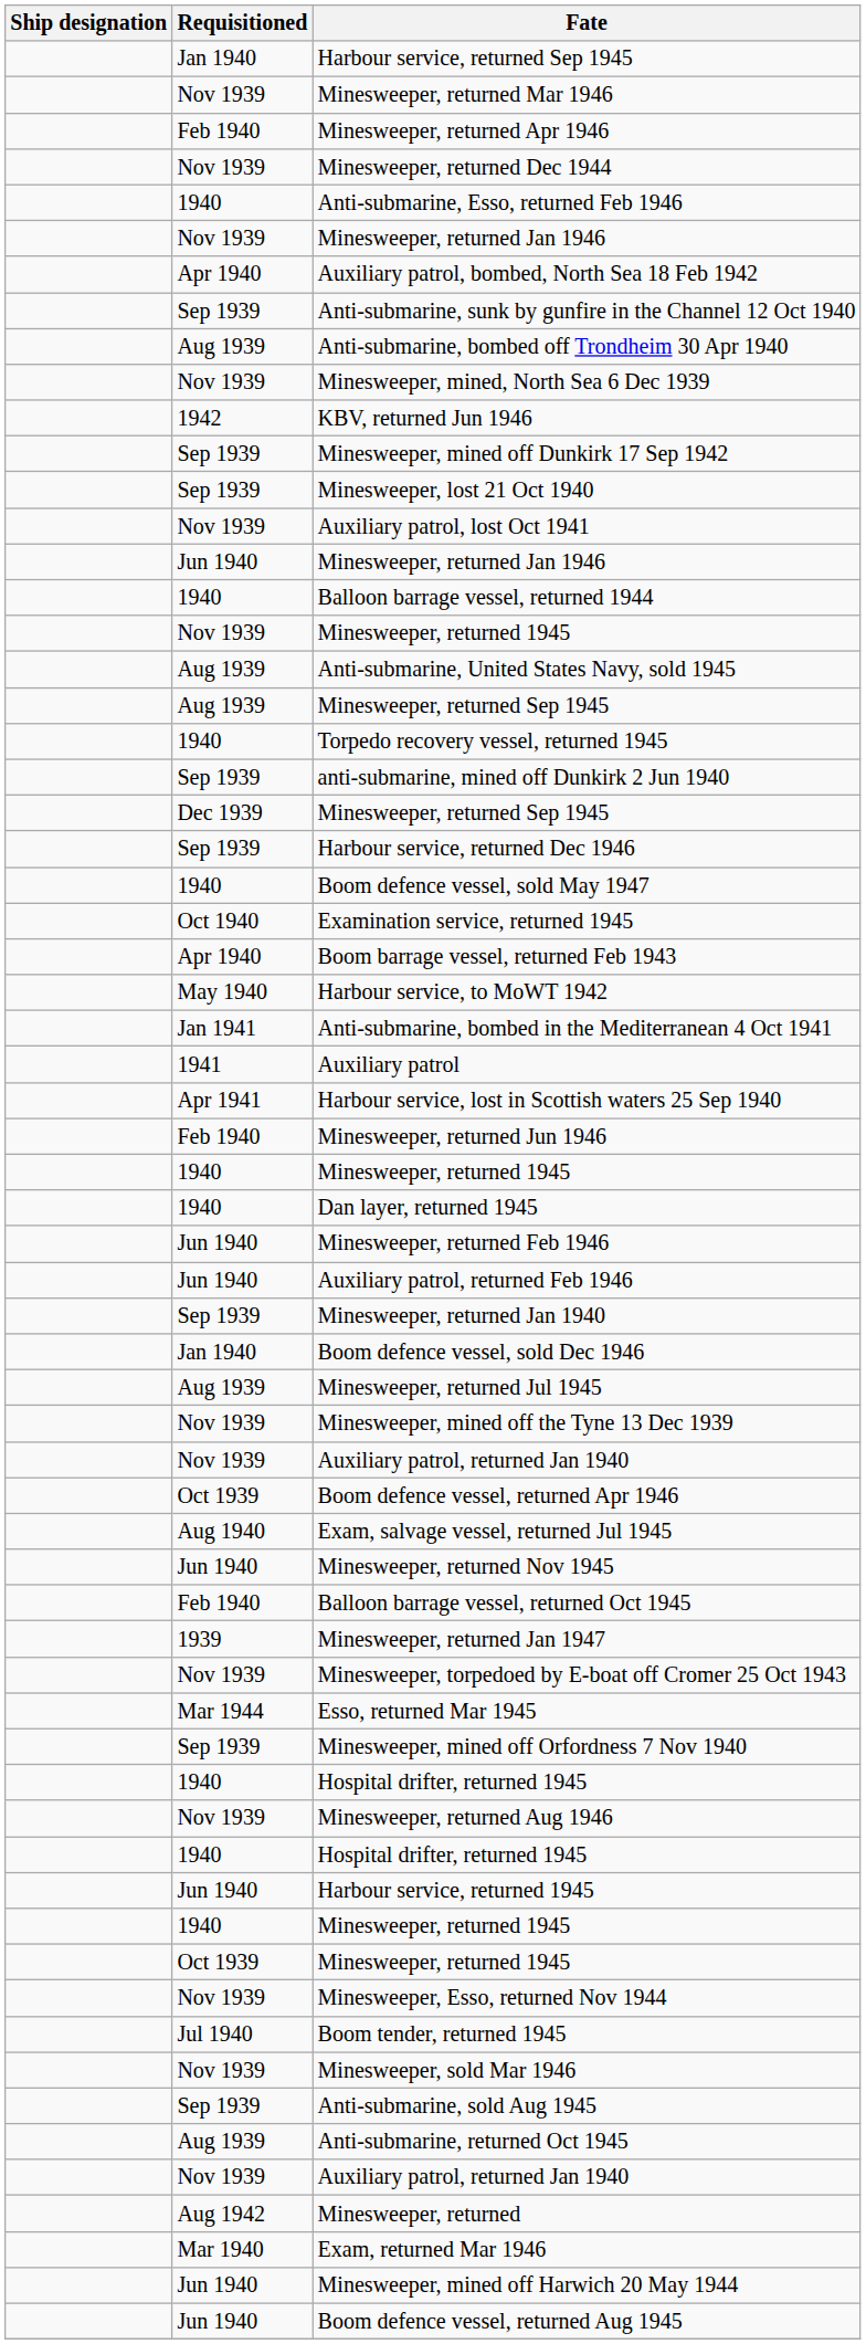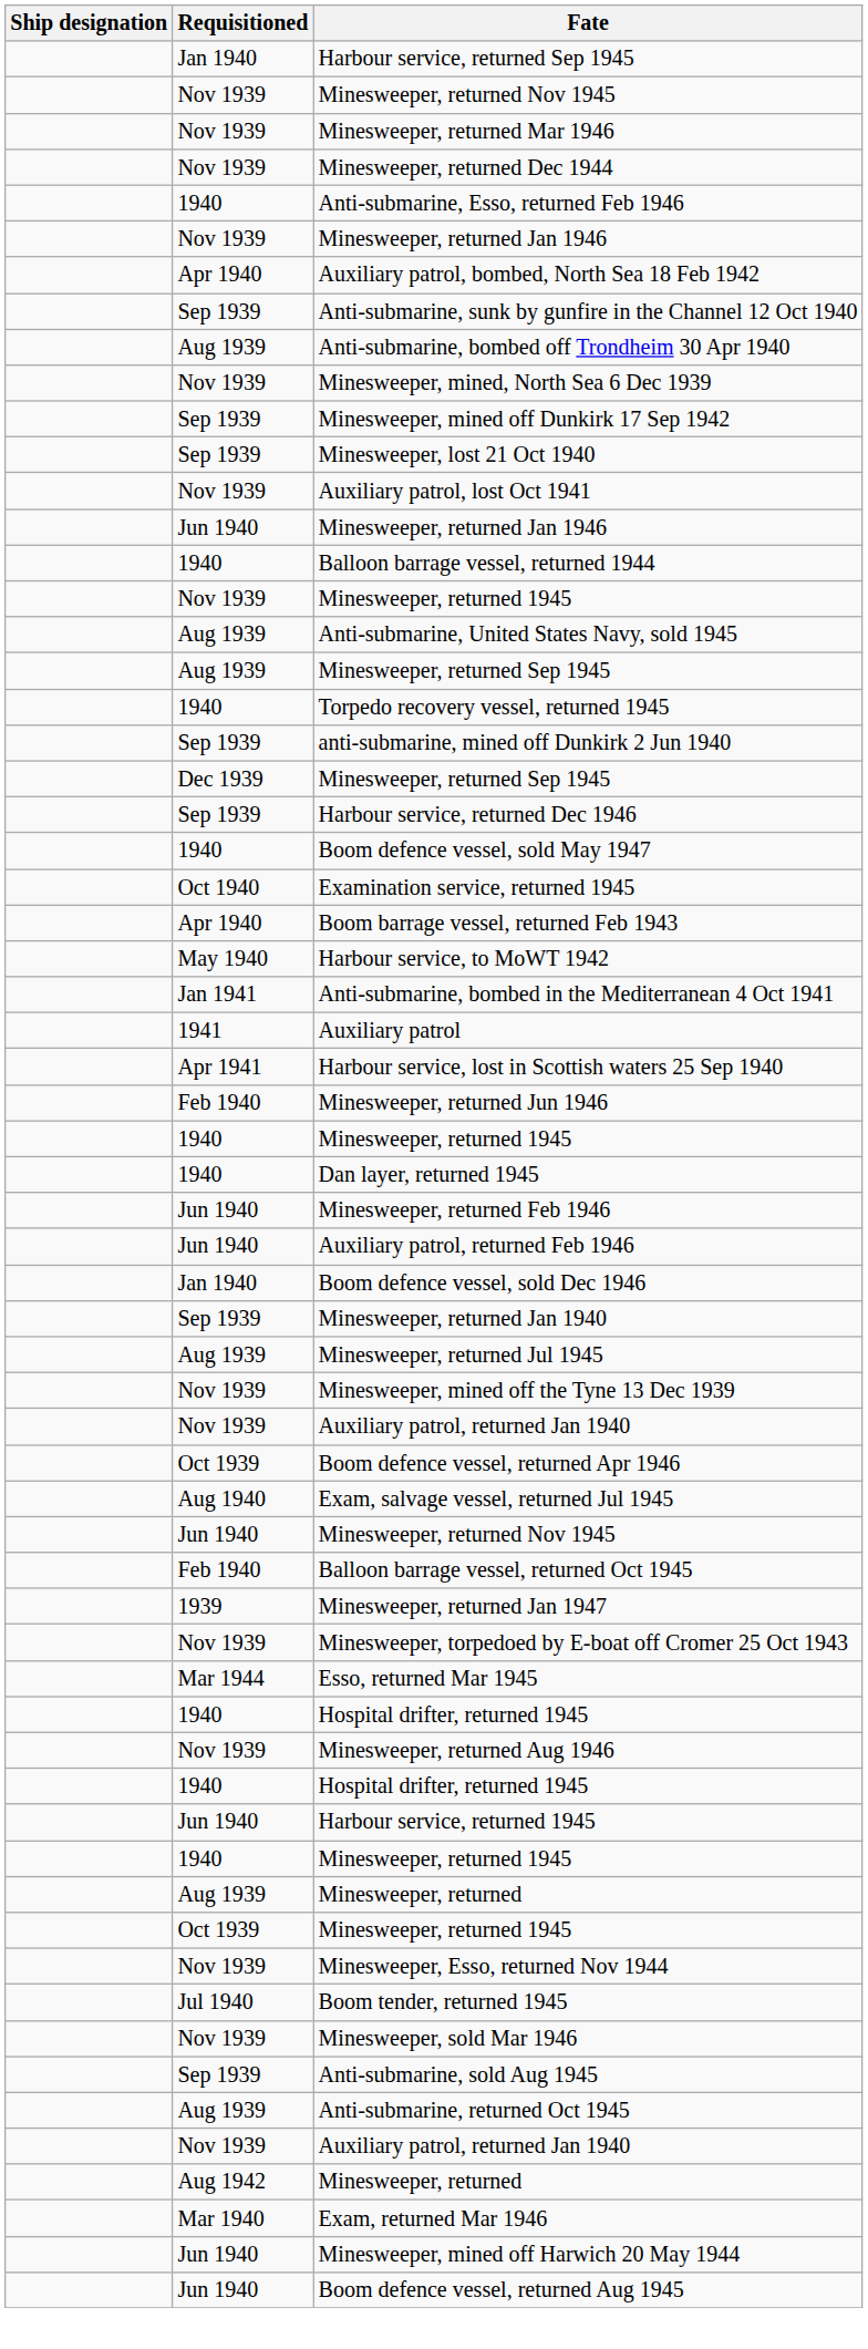+ row: Nov 1939 | Minesweeper, returned Nov 1945
- row: Feb 1940 | Minesweeper, returned Apr 1946
- row: 1942 | KBV, returned Jun 1946
rows swapped: Minesweeper, returned Jan 1940 <-> Boom defence vessel, sold Dec 1946
- row: Sep 1939 | Minesweeper, mined off Orfordness 7 Nov 1940
+ row: Aug 1939 | Minesweeper, returned
